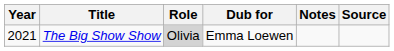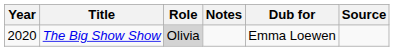columns swapped: Dub for <-> Notes
The Big Show Show | Year: 2021 -> 2020
